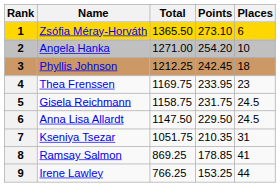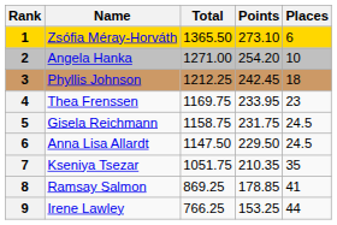Kseniya Tsezar | Places: 31 -> 35
